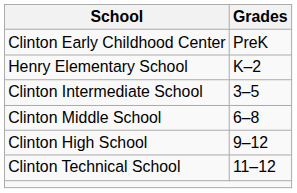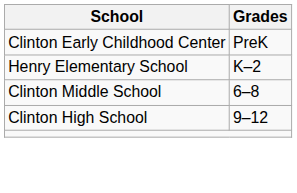- row: Clinton Intermediate School | 3–5
- row: Clinton Technical School | 11–12
